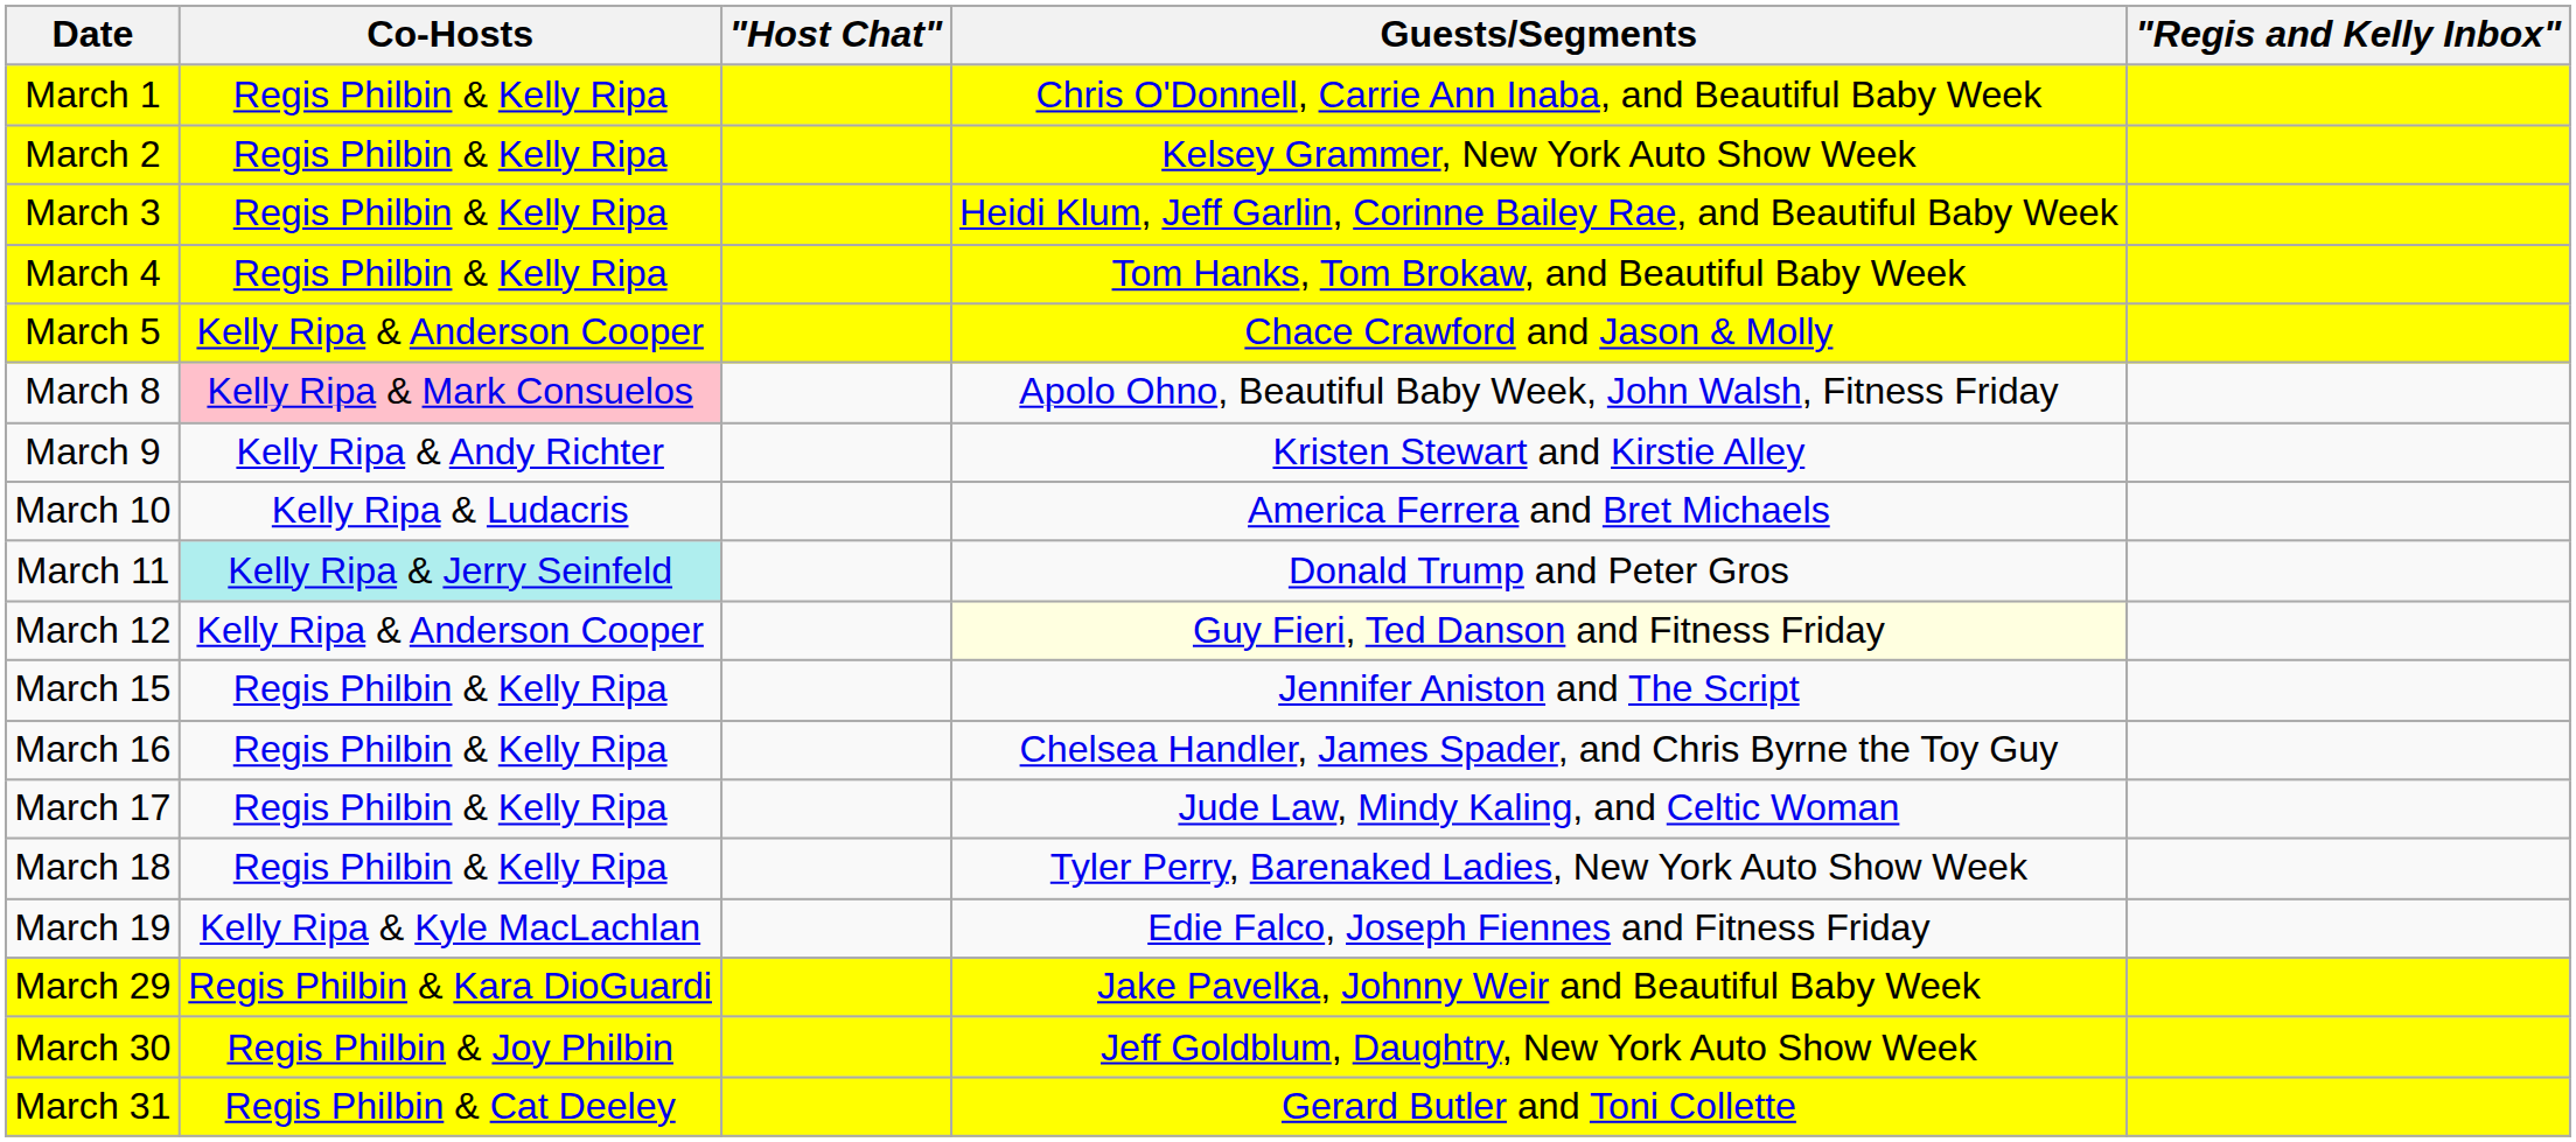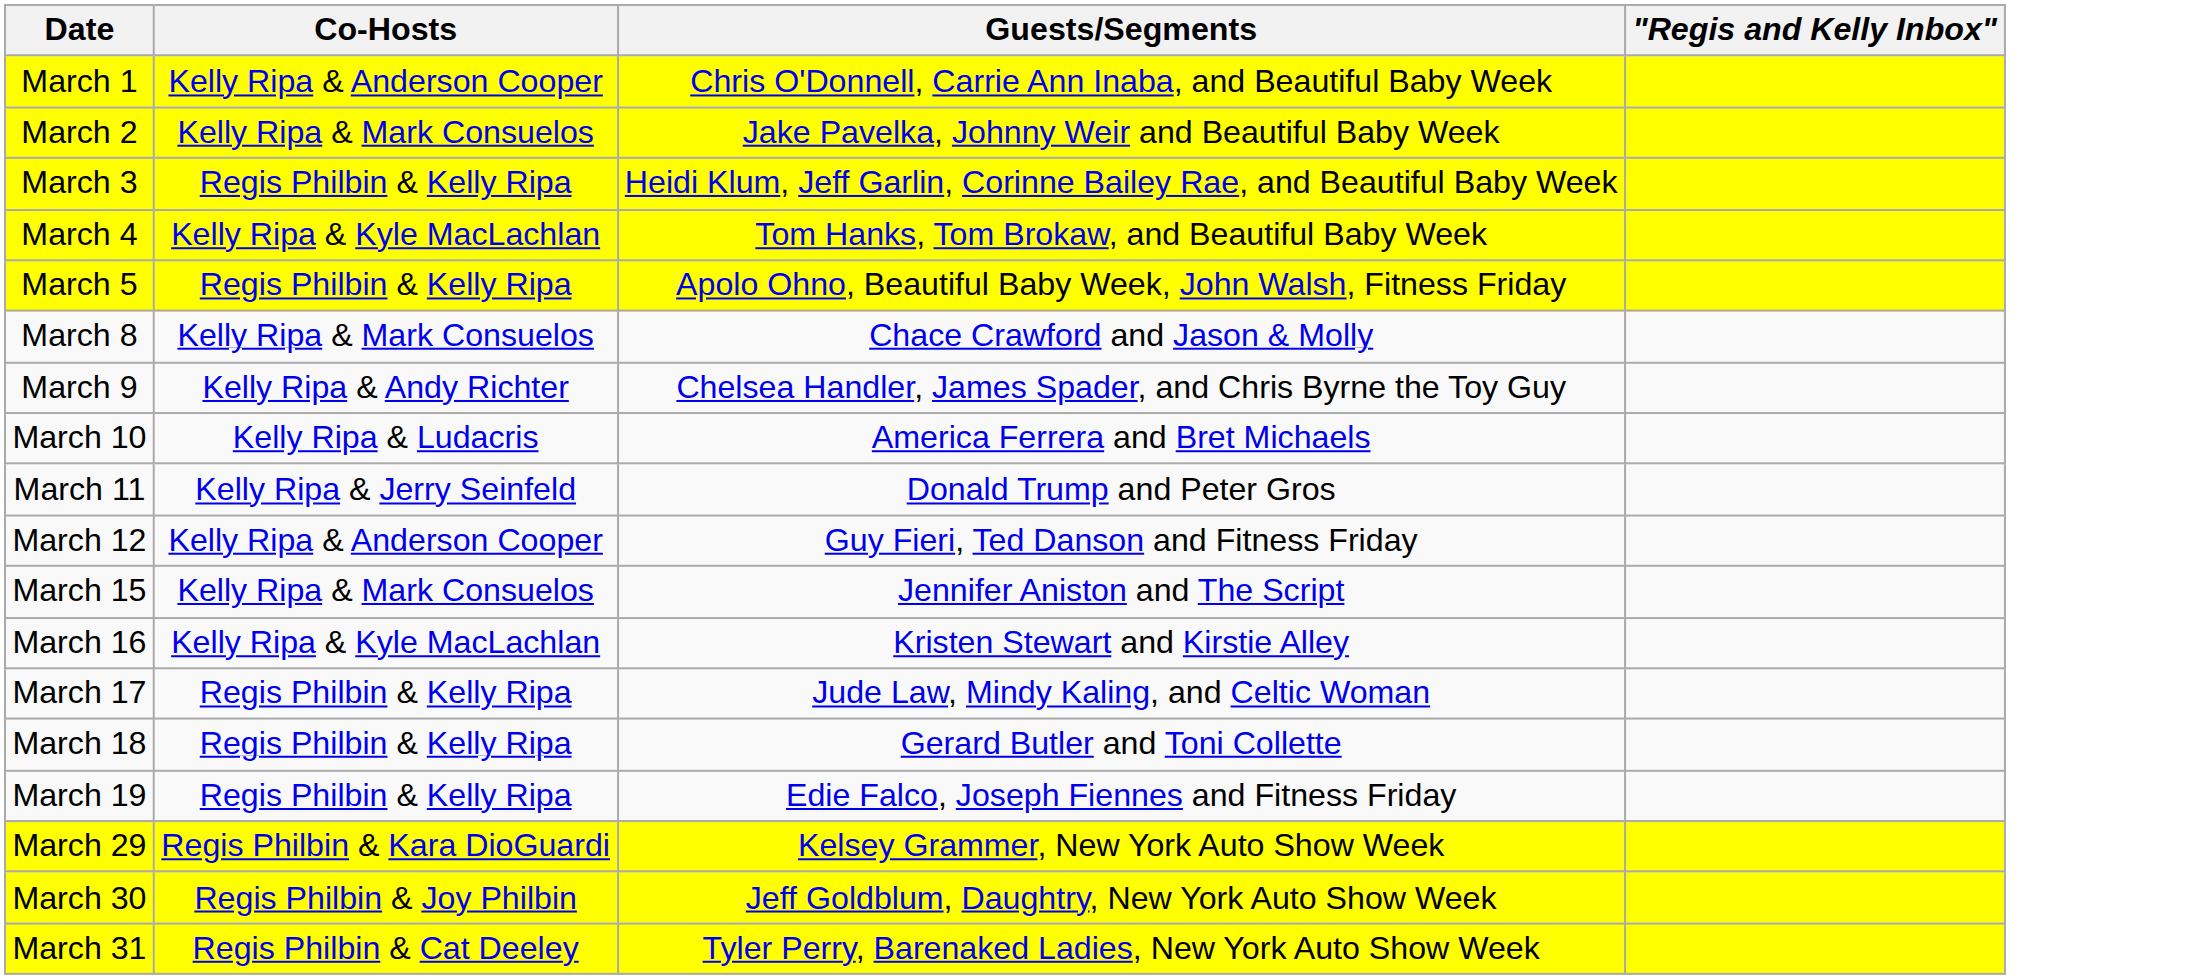- column: "Host Chat"
March 1 | Co-Hosts: Regis Philbin & Kelly Ripa -> Kelly Ripa & Anderson Cooper
March 2 | Co-Hosts: Regis Philbin & Kelly Ripa -> Kelly Ripa & Mark Consuelos
March 2 | Guests/Segments: Kelsey Grammer, New York Auto Show Week -> Jake Pavelka, Johnny Weir and Beautiful Baby Week
March 4 | Co-Hosts: Regis Philbin & Kelly Ripa -> Kelly Ripa & Kyle MacLachlan
March 5 | Co-Hosts: Kelly Ripa & Anderson Cooper -> Regis Philbin & Kelly Ripa
March 5 | Guests/Segments: Chace Crawford and Jason & Molly -> Apolo Ohno, Beautiful Baby Week, John Walsh, Fitness Friday
March 8 | Co-Hosts: pink background -> no background
March 8 | Guests/Segments: Apolo Ohno, Beautiful Baby Week, John Walsh, Fitness Friday -> Chace Crawford and Jason & Molly
March 9 | Guests/Segments: Kristen Stewart and Kirstie Alley -> Chelsea Handler, James Spader, and Chris Byrne the Toy Guy
March 11 | Co-Hosts: paleturquoise background -> no background
March 12 | Guests/Segments: lightyellow background -> no background
March 15 | Co-Hosts: Regis Philbin & Kelly Ripa -> Kelly Ripa & Mark Consuelos
March 16 | Co-Hosts: Regis Philbin & Kelly Ripa -> Kelly Ripa & Kyle MacLachlan
March 16 | Guests/Segments: Chelsea Handler, James Spader, and Chris Byrne the Toy Guy -> Kristen Stewart and Kirstie Alley
March 18 | Guests/Segments: Tyler Perry, Barenaked Ladies, New York Auto Show Week -> Gerard Butler and Toni Collette
March 19 | Co-Hosts: Kelly Ripa & Kyle MacLachlan -> Regis Philbin & Kelly Ripa
March 29 | Guests/Segments: Jake Pavelka, Johnny Weir and Beautiful Baby Week -> Kelsey Grammer, New York Auto Show Week
March 31 | Guests/Segments: Gerard Butler and Toni Collette -> Tyler Perry, Barenaked Ladies, New York Auto Show Week
